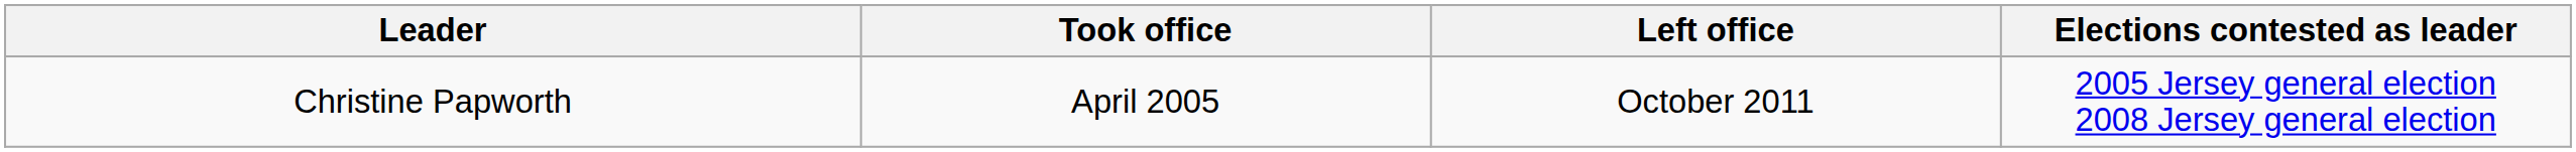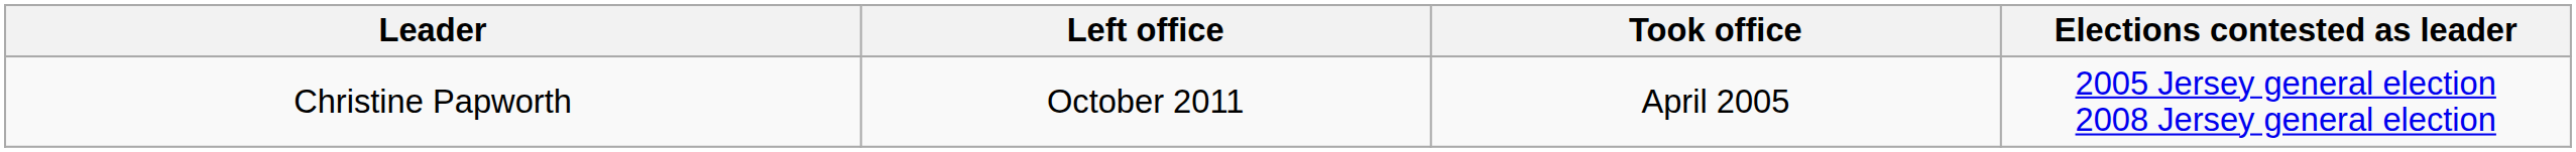columns swapped: Took office <-> Left office
